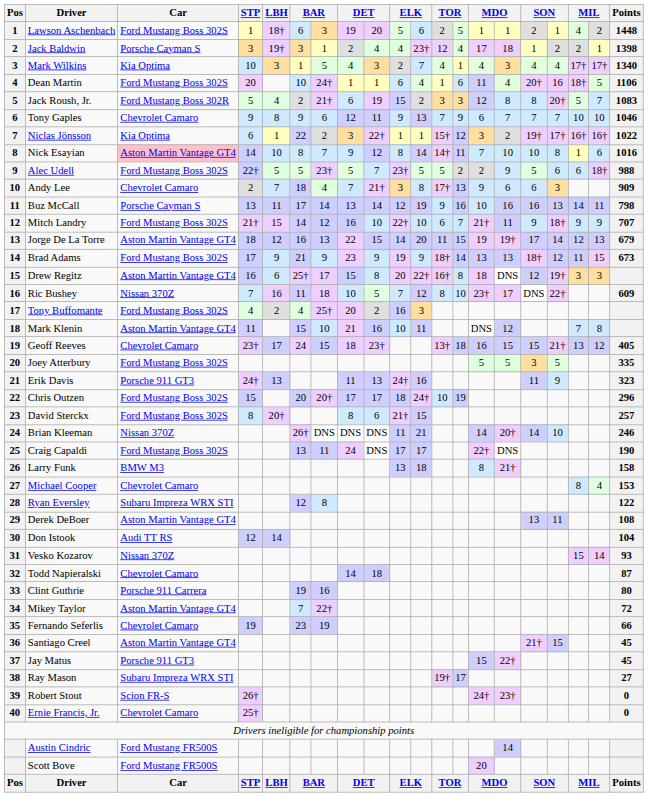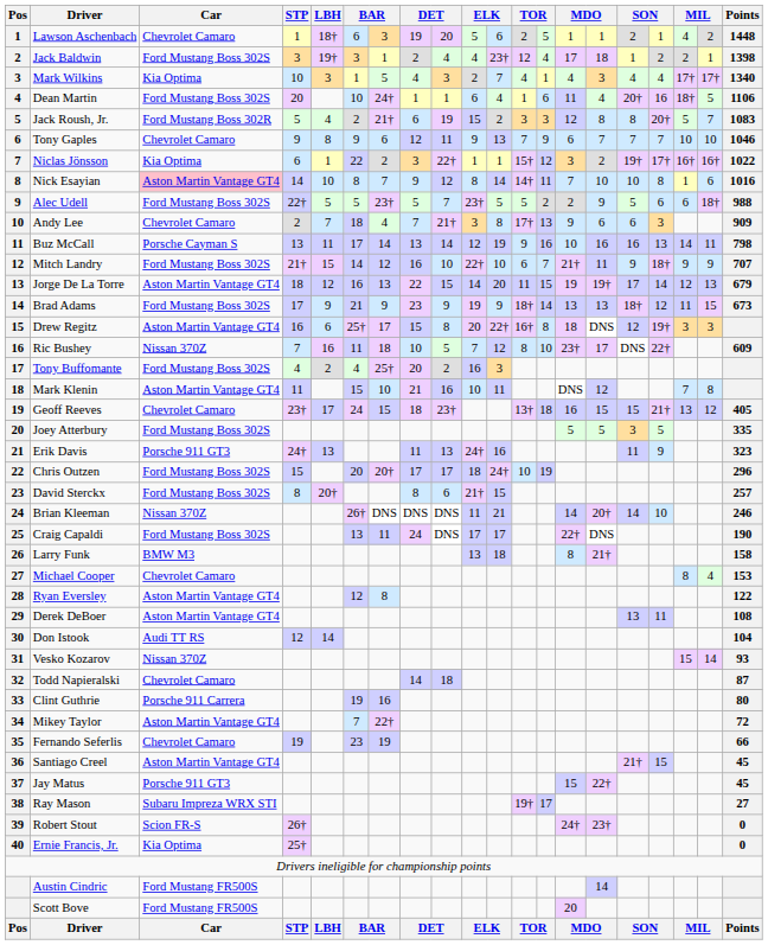Lawson Aschenbach | Car: Ford Mustang Boss 302S -> Chevrolet Camaro
Jack Baldwin | Car: Porsche Cayman S -> Ford Mustang Boss 302S
Ryan Eversley | Car: Subaru Impreza WRX STI -> Aston Martin Vantage GT4
Ernie Francis, Jr. | Car: Chevrolet Camaro -> Kia Optima
